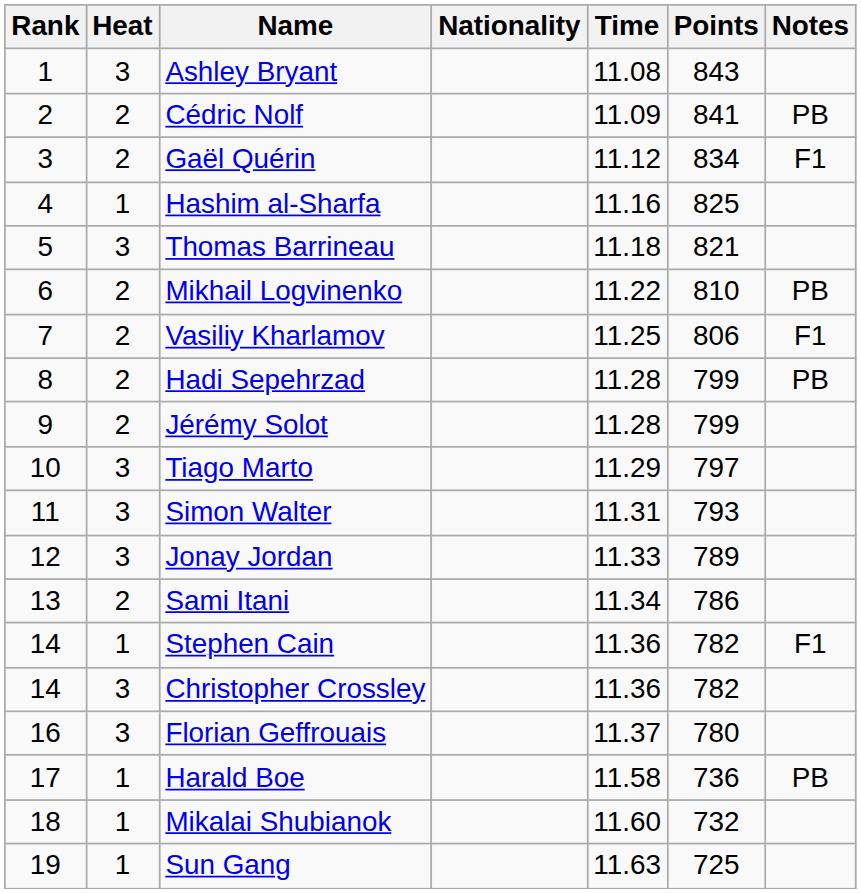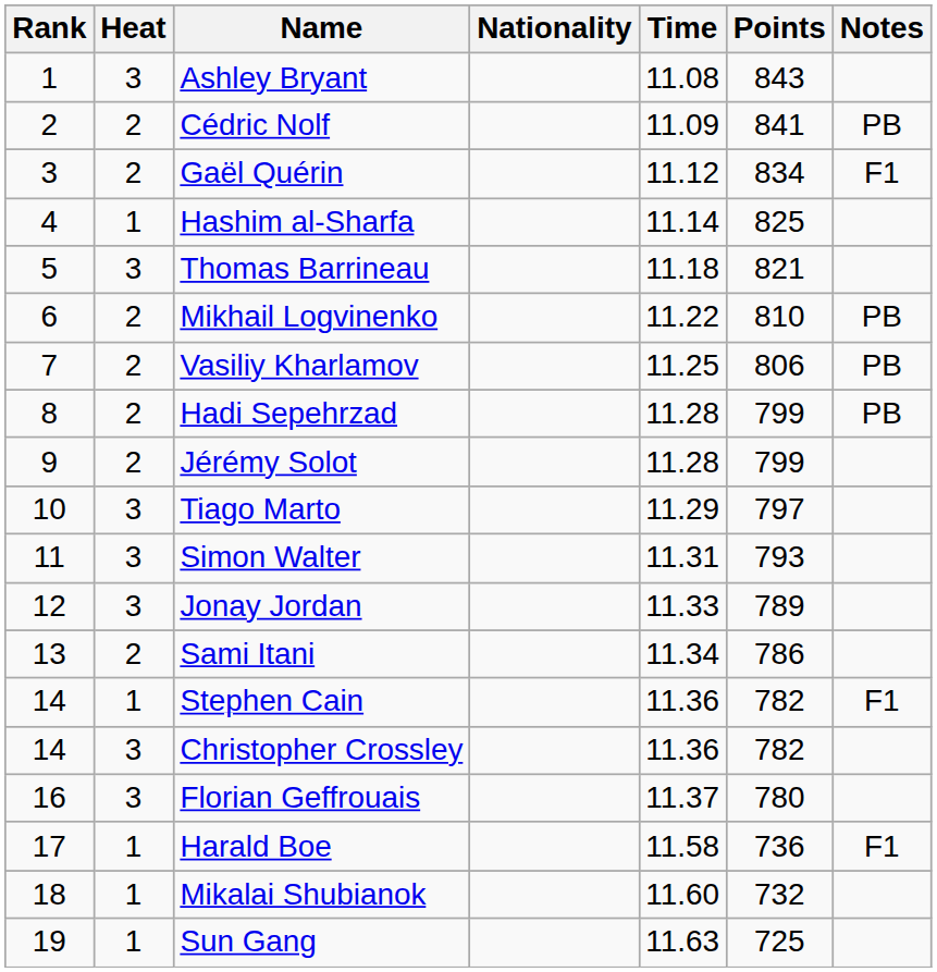Hashim al-Sharfa | Time: 11.16 -> 11.14
Vasiliy Kharlamov | Notes: F1 -> PB
Harald Boe | Notes: PB -> F1
